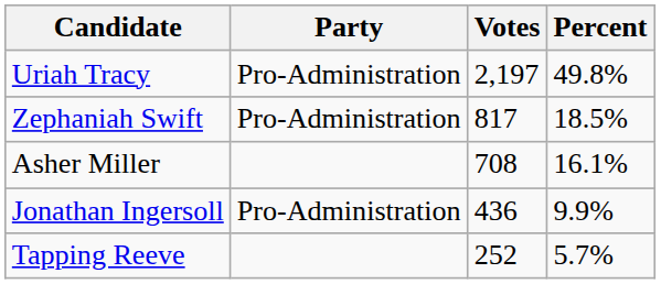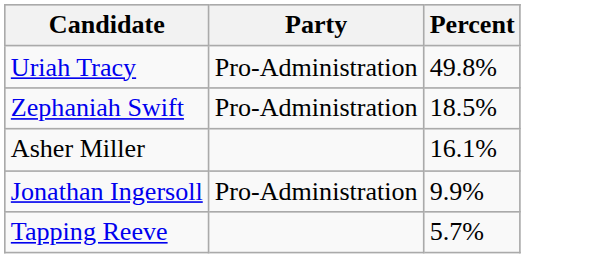- column: Votes | 2,197 | 817 | 708 | 436 | 252
